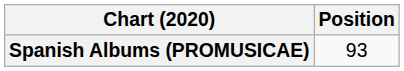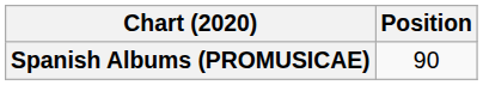Spanish Albums (PROMUSICAE) | Position: 93 -> 90
